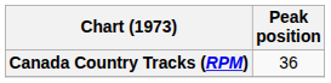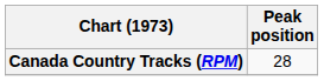Canada Country Tracks (RPM) | Peak position: 36 -> 28
